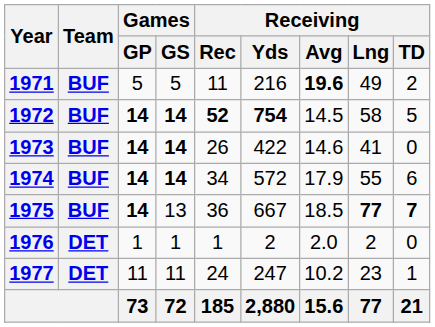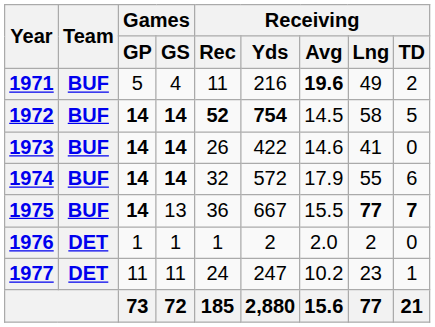1971 | Games / GS: 5 -> 4
1974 | Receiving / Rec: 34 -> 32
1975 | Receiving / Avg: 18.5 -> 15.5
